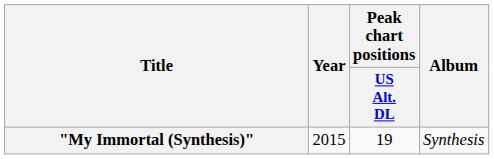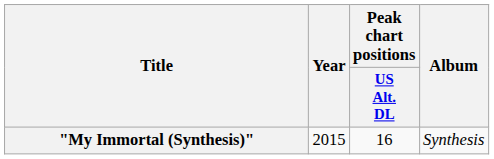"My Immortal (Synthesis)" | Peak chart positions / US Alt. DL: 19 -> 16
